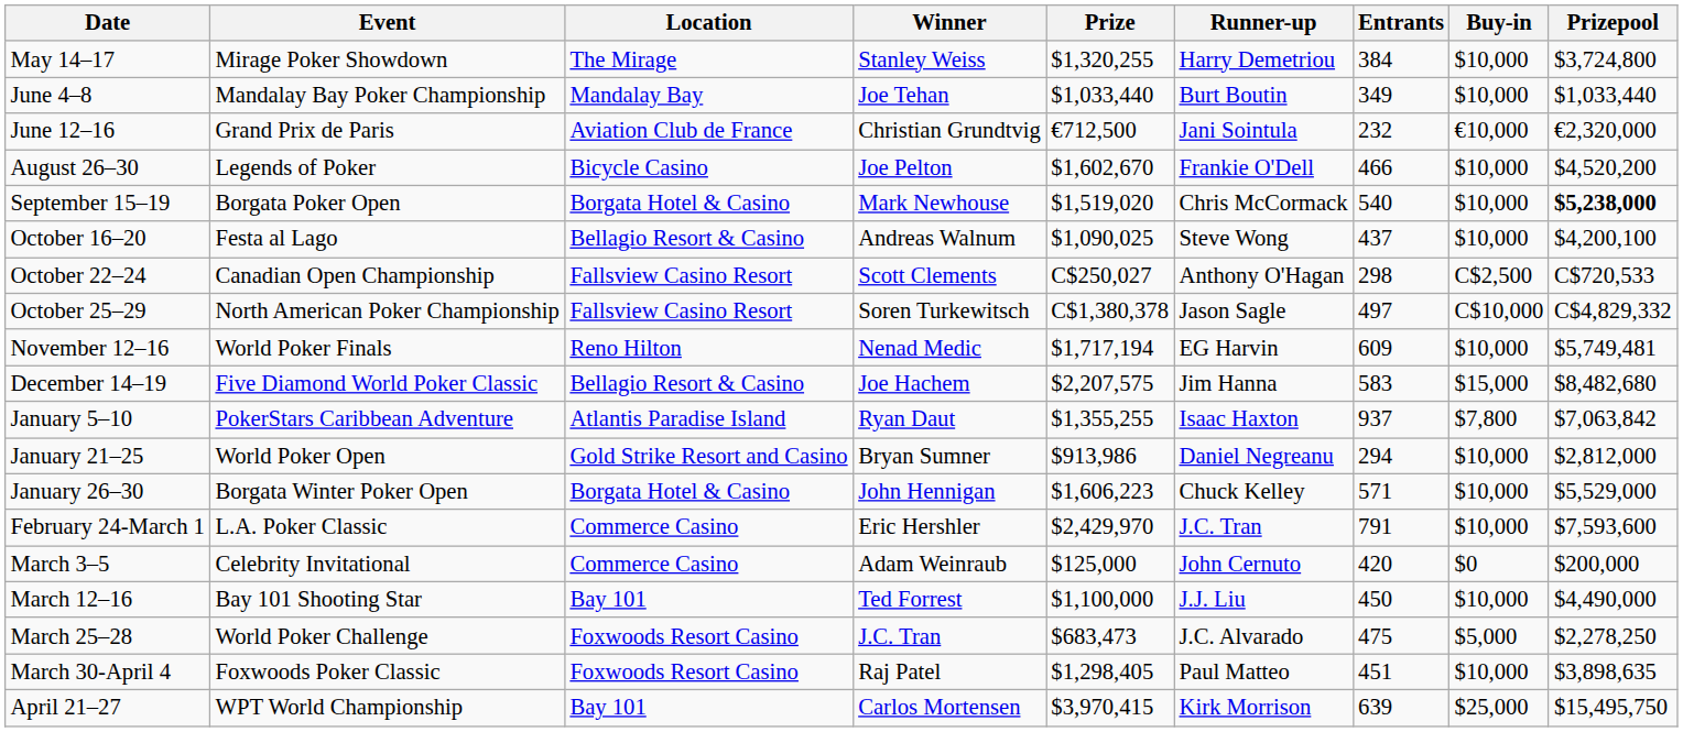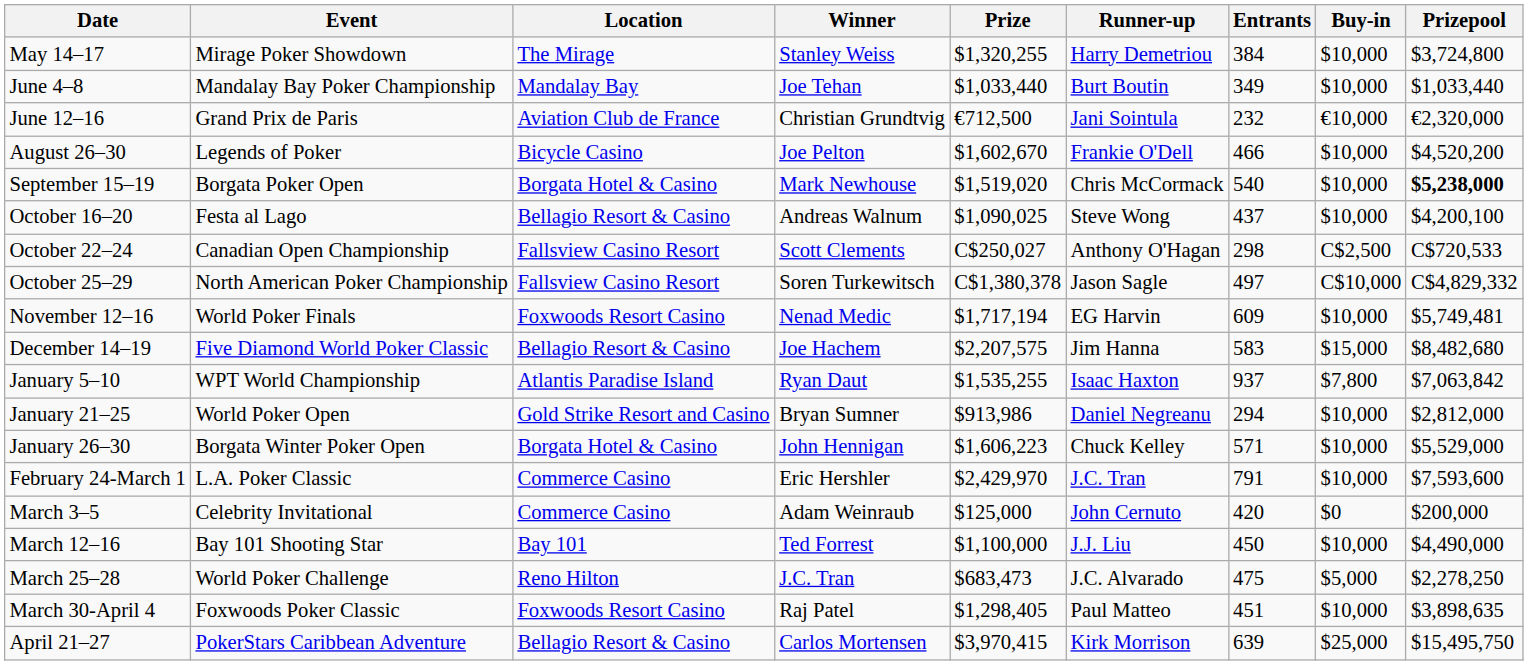November 12–16 | Location: Reno Hilton -> Foxwoods Resort Casino
January 5–10 | Event: PokerStars Caribbean Adventure -> WPT World Championship
January 5–10 | Prize: $1,355,255 -> $1,535,255
March 25–28 | Location: Foxwoods Resort Casino -> Reno Hilton
April 21–27 | Event: WPT World Championship -> PokerStars Caribbean Adventure
April 21–27 | Location: Bay 101 -> Bellagio Resort & Casino
